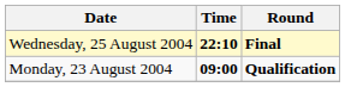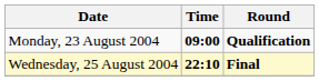rows swapped: Monday, 23 August 2004 <-> Wednesday, 25 August 2004
